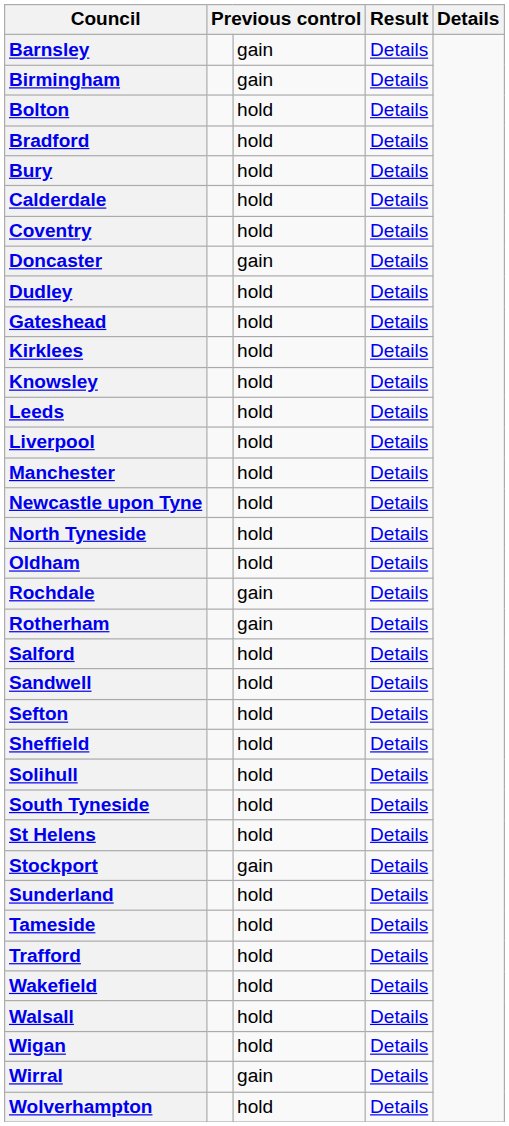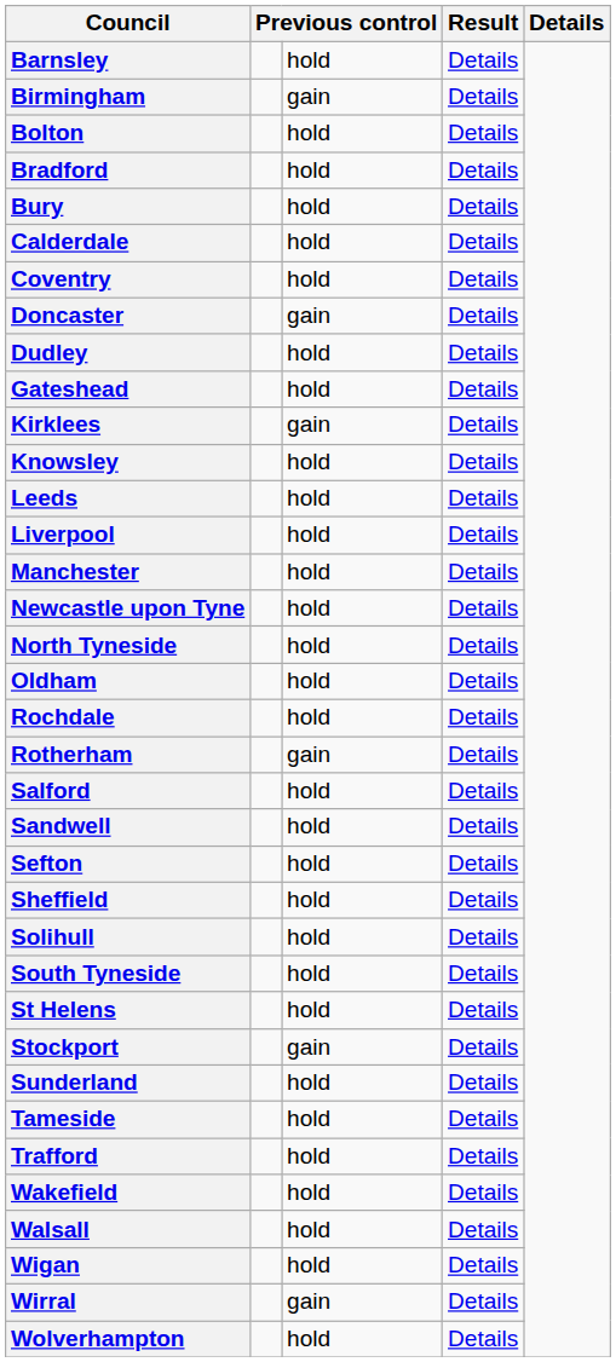Barnsley | column 3: gain -> hold
Kirklees | column 3: hold -> gain
Rochdale | column 3: gain -> hold
